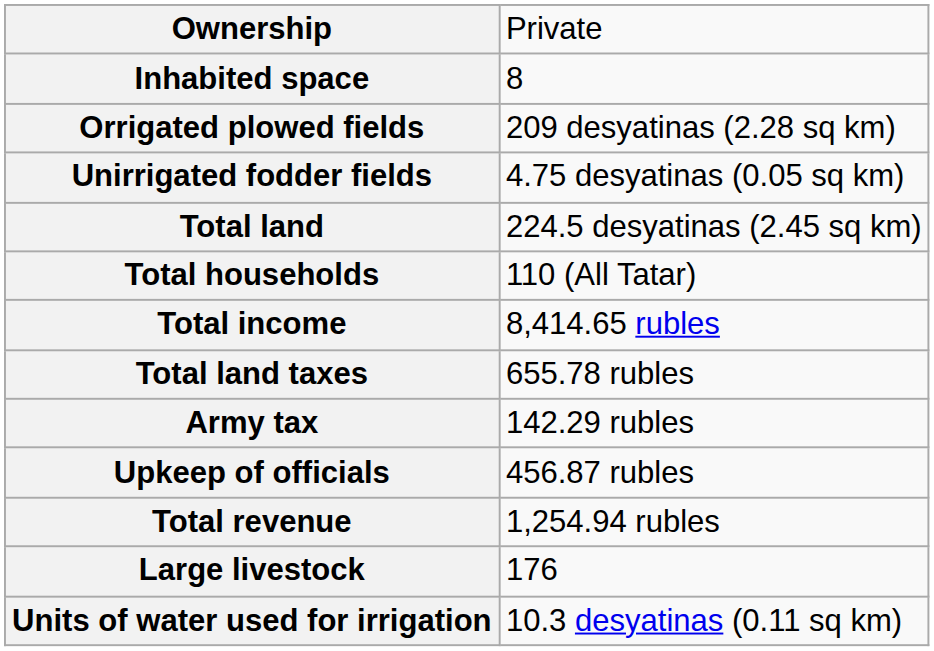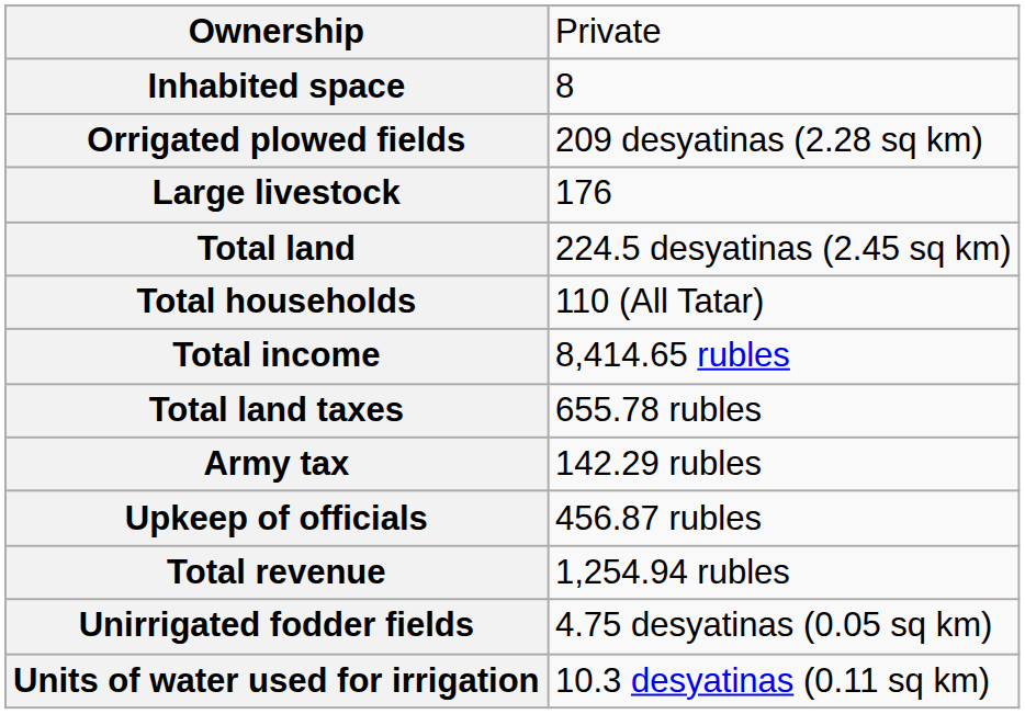rows swapped: Unirrigated fodder fields <-> Large livestock
